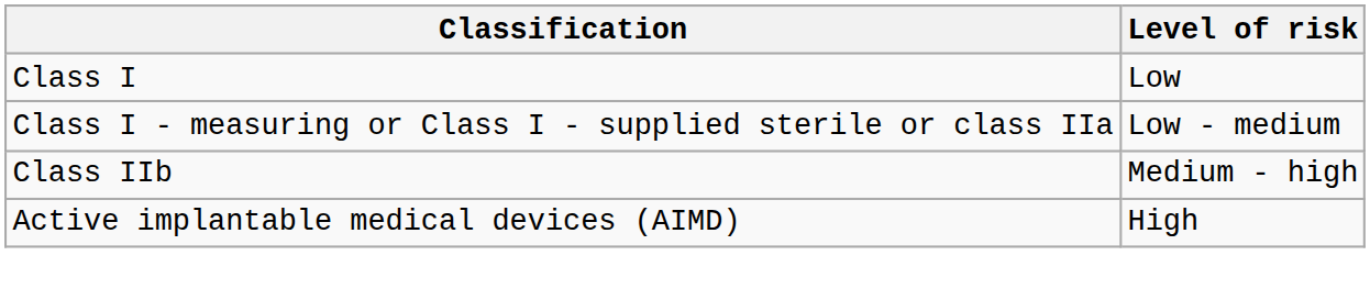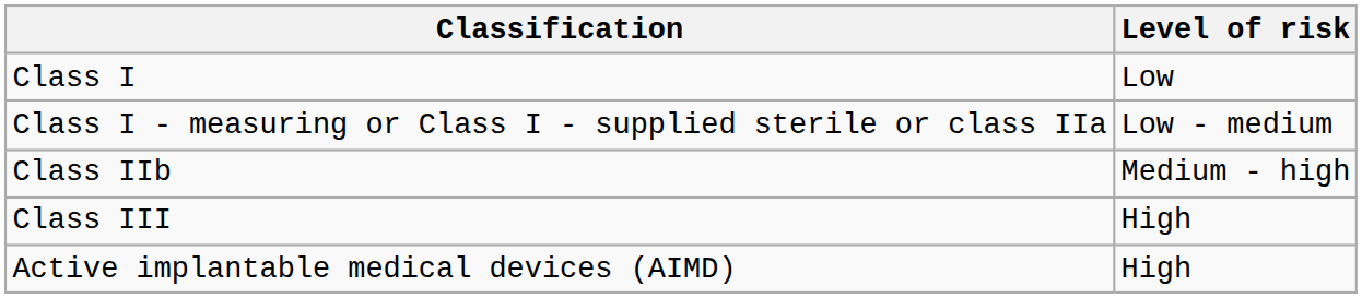+ row: Class III | High
